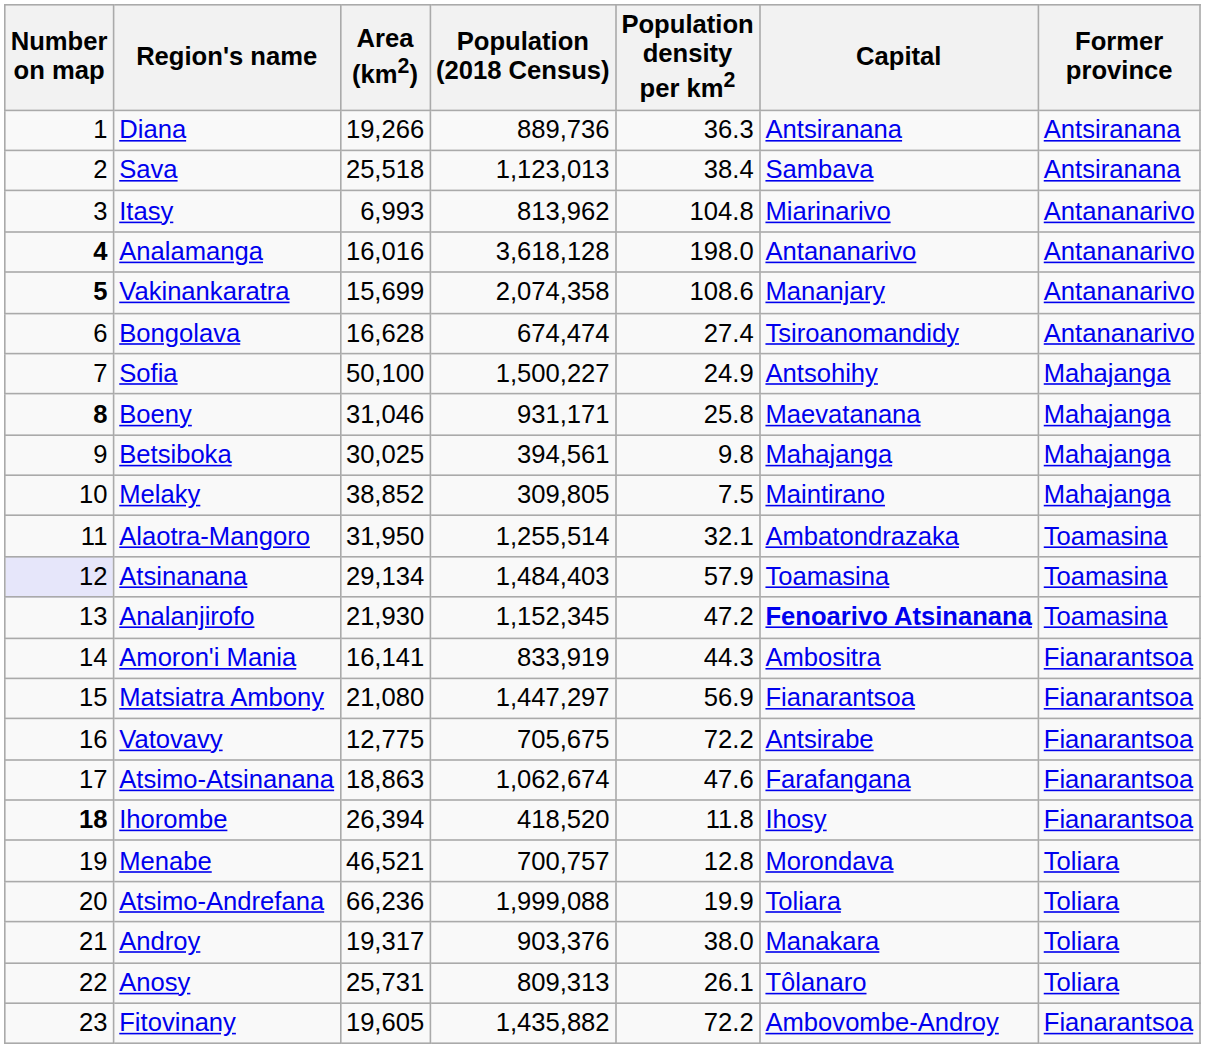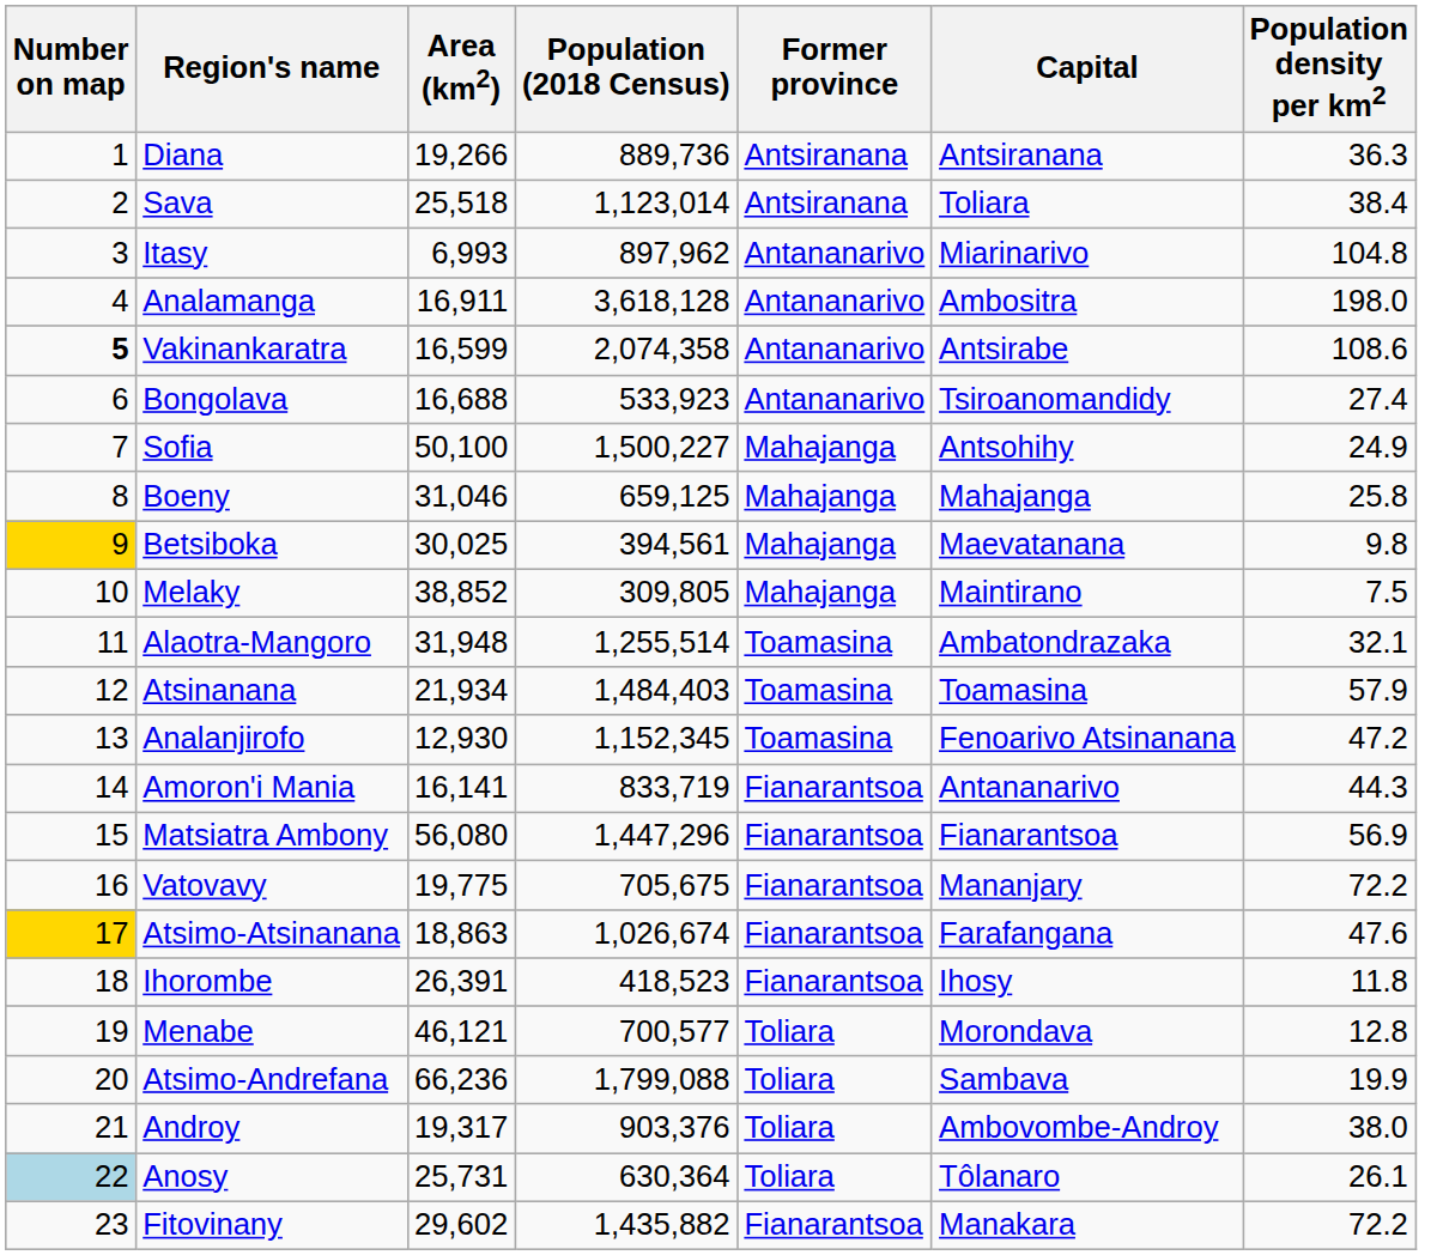columns swapped: Population density per km2 <-> Former province
Sava | Population (2018 Census): 1,123,013 -> 1,123,014
Sava | Capital: Sambava -> Toliara
Itasy | Population (2018 Census): 813,962 -> 897,962
Analamanga | Number on map: bold -> normal
Analamanga | Area (km2): 16,016 -> 16,911
Analamanga | Capital: Antananarivo -> Ambositra
Vakinankaratra | Area (km2): 15,699 -> 16,599
Vakinankaratra | Capital: Mananjary -> Antsirabe
Bongolava | Area (km2): 16,628 -> 16,688
Bongolava | Population (2018 Census): 674,474 -> 533,923
Boeny | Number on map: bold -> normal
Boeny | Population (2018 Census): 931,171 -> 659,125
Boeny | Capital: Maevatanana -> Mahajanga
Betsiboka | Number on map: no background -> gold background
Betsiboka | Capital: Mahajanga -> Maevatanana
Alaotra-Mangoro | Area (km2): 31,950 -> 31,948
Atsinanana | Number on map: lavender background -> no background
Atsinanana | Area (km2): 29,134 -> 21,934
Analanjirofo | Area (km2): 21,930 -> 12,930
Analanjirofo | Capital: bold -> normal
Amoron'i Mania | Population (2018 Census): 833,919 -> 833,719
Amoron'i Mania | Capital: Ambositra -> Antananarivo
Matsiatra Ambony | Area (km2): 21,080 -> 56,080
Matsiatra Ambony | Population (2018 Census): 1,447,297 -> 1,447,296
Vatovavy | Area (km2): 12,775 -> 19,775
Vatovavy | Capital: Antsirabe -> Mananjary
Atsimo-Atsinanana | Number on map: no background -> gold background
Atsimo-Atsinanana | Population (2018 Census): 1,062,674 -> 1,026,674
Ihorombe | Number on map: bold -> normal
Ihorombe | Area (km2): 26,394 -> 26,391
Ihorombe | Population (2018 Census): 418,520 -> 418,523
Menabe | Area (km2): 46,521 -> 46,121
Menabe | Population (2018 Census): 700,757 -> 700,577
Atsimo-Andrefana | Population (2018 Census): 1,999,088 -> 1,799,088
Atsimo-Andrefana | Capital: Toliara -> Sambava
Androy | Capital: Manakara -> Ambovombe-Androy
Anosy | Number on map: no background -> lightblue background
Anosy | Population (2018 Census): 809,313 -> 630,364
Fitovinany | Area (km2): 19,605 -> 29,602
Fitovinany | Capital: Ambovombe-Androy -> Manakara
